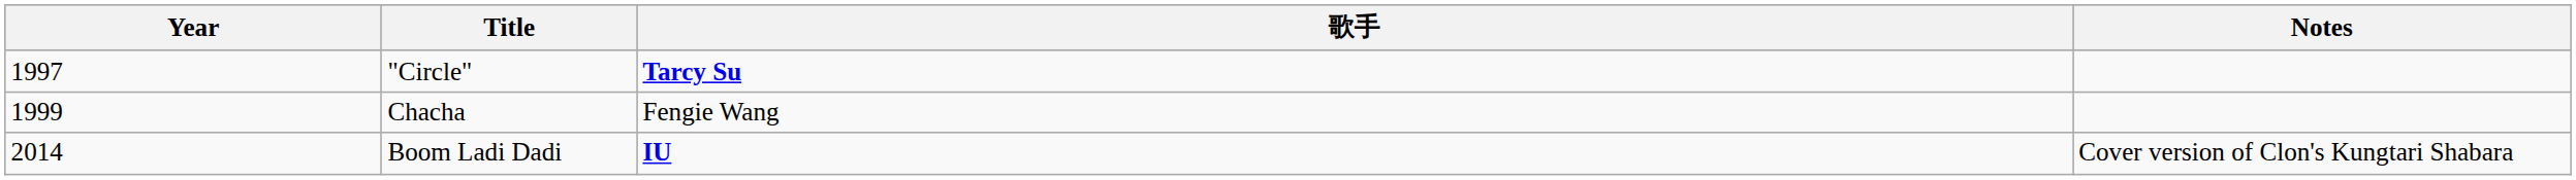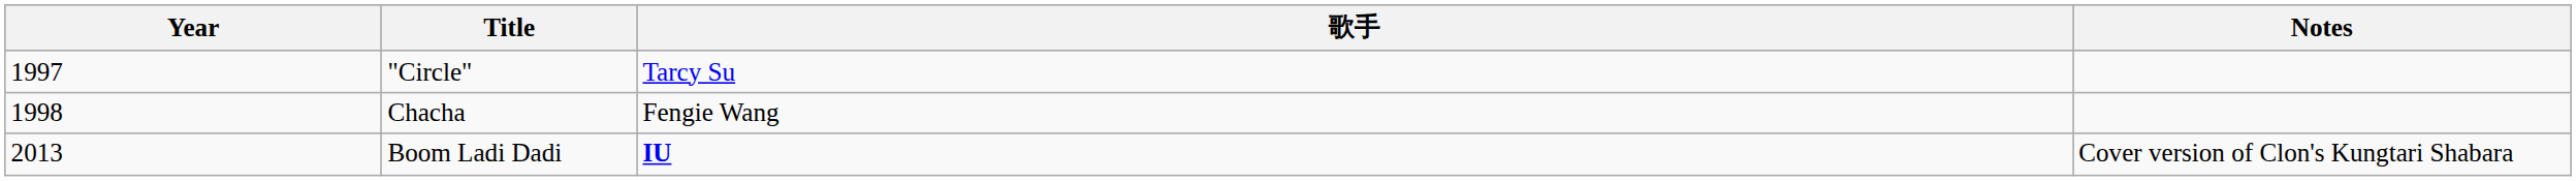"Circle" | 歌手: bold -> normal
Chacha | Year: 1999 -> 1998
Boom Ladi Dadi | Year: 2014 -> 2013
